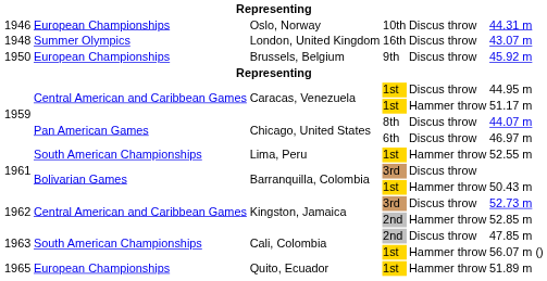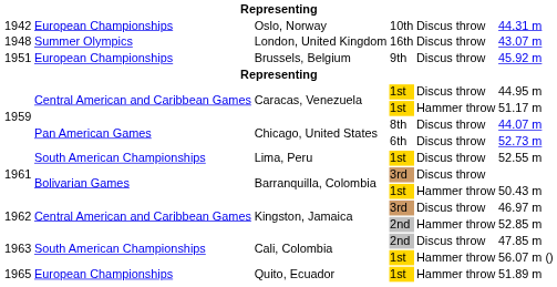Oslo, Norway | column 1: 1946 -> 1942
Brussels, Belgium | column 1: 1950 -> 1951
Chicago, United States / 6th | column 6: 46.97 m -> 52.73 m
Lima, Peru | column 5: Hammer throw -> Discus throw
Kingston, Jamaica / 3rd | column 6: 52.73 m -> 46.97 m
